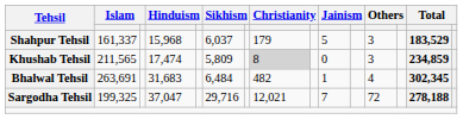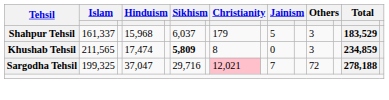Khushab Tehsil | column 6: normal -> bold
Khushab Tehsil | column 8: lightgrey background -> no background
- row: Bhalwal Tehsil | 263,691 | 31,683 | 6,484 | 482 | 1 | 4 | 302,345
Sargodha Tehsil | column 8: no background -> pink background
